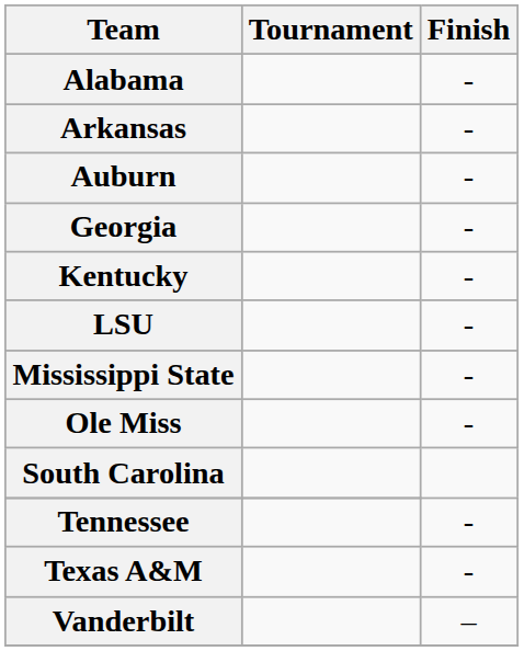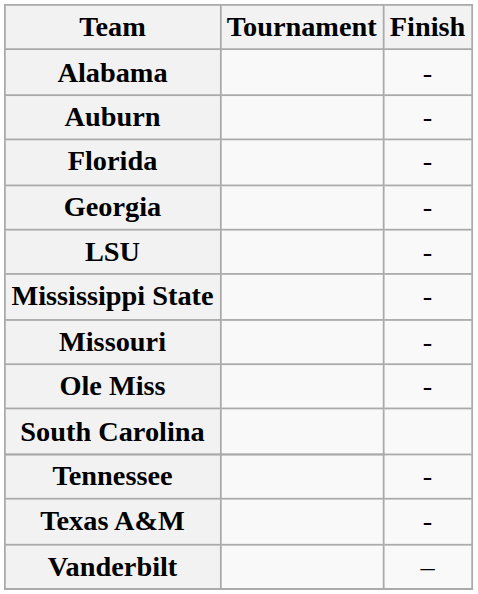- row: Arkansas | -
+ row: Florida | -
- row: Kentucky | -
+ row: Missouri | -
